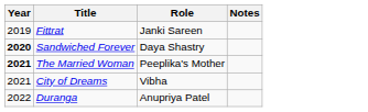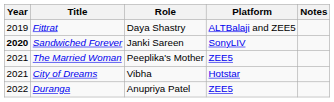+ column: Platform | ALTBalaji and ZEE5 | SonyLIV | ZEE5 | Hotstar | ZEE5
Fittrat | Role: Janki Sareen -> Daya Shastry
Sandwiched Forever | Role: Daya Shastry -> Janki Sareen
The Married Woman | Year: bold -> normal
